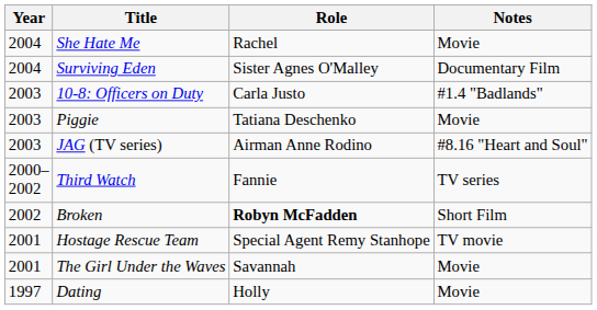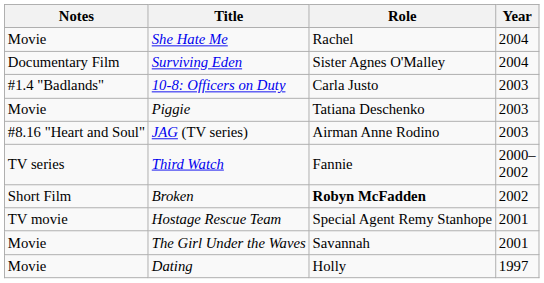columns swapped: Year <-> Notes
